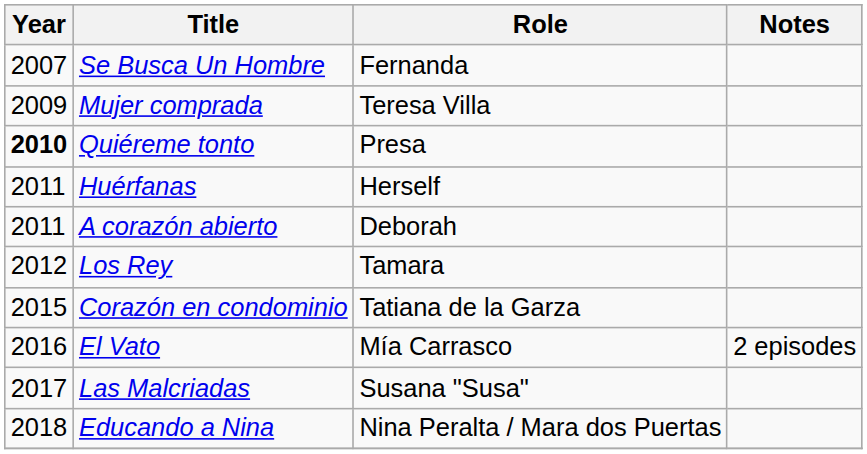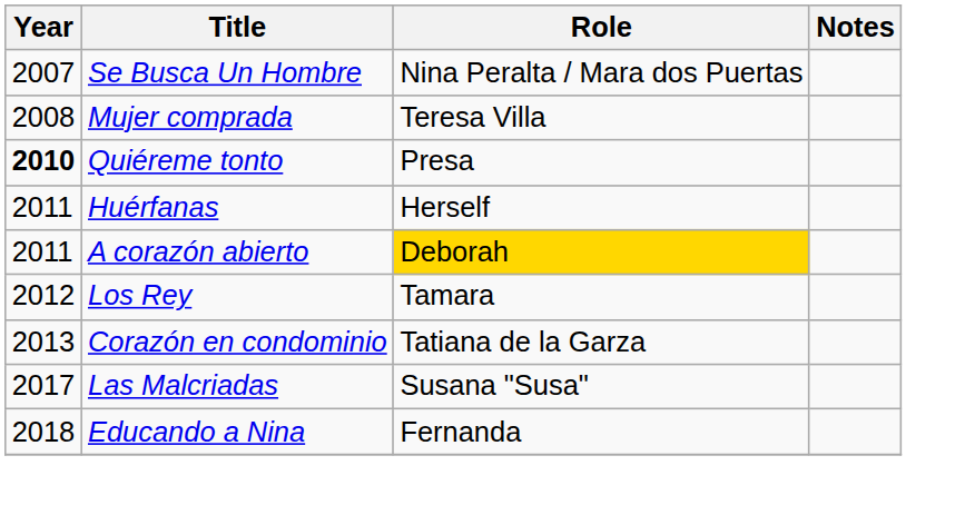Se Busca Un Hombre | Role: Fernanda -> Nina Peralta / Mara dos Puertas
Mujer comprada | Year: 2009 -> 2008
A corazón abierto | Role: no background -> gold background
Corazón en condominio | Year: 2015 -> 2013
- row: 2016 | El Vato | Mía Carrasco | 2 episodes
Educando a Nina | Role: Nina Peralta / Mara dos Puertas -> Fernanda
